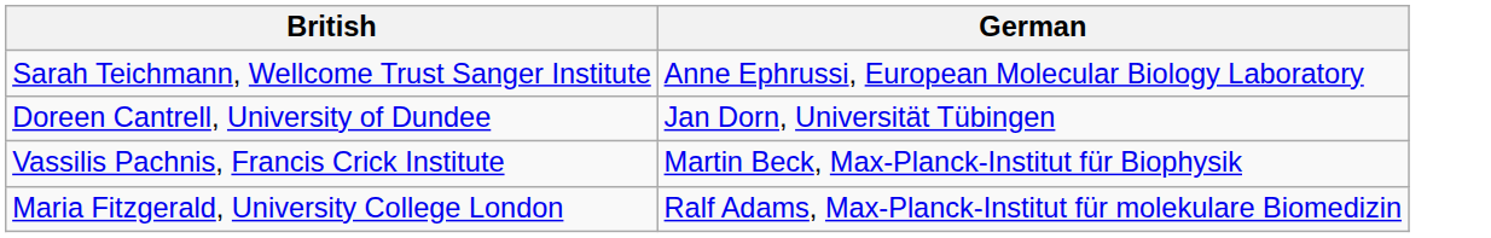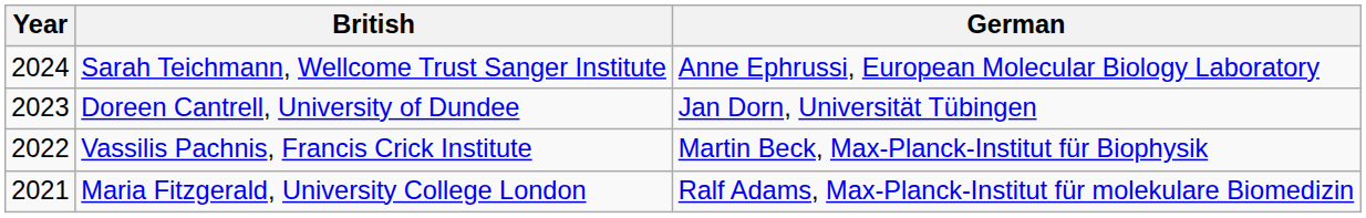+ column: Year | 2024 | 2023 | 2022 | 2021
